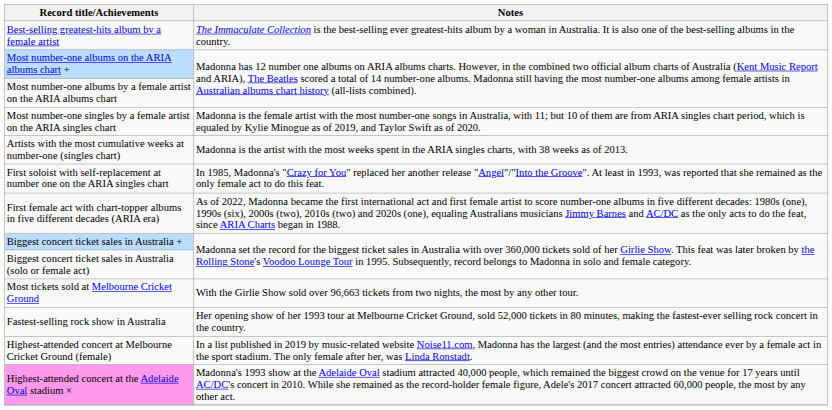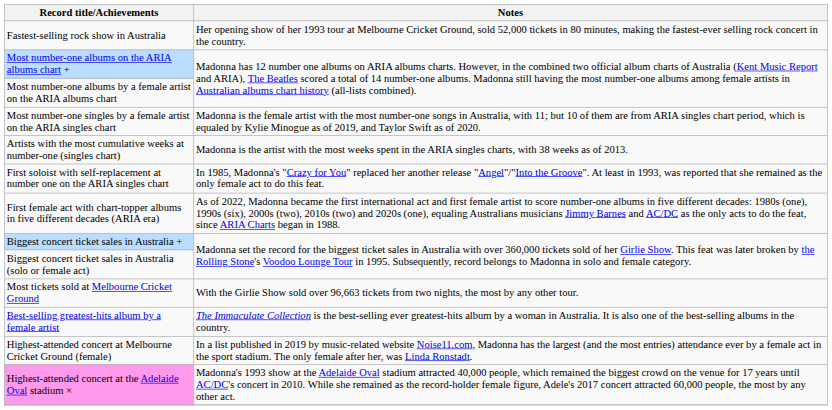rows swapped: Best-selling greatest-hits album by a female artist <-> Fastest-selling rock show in Australia
